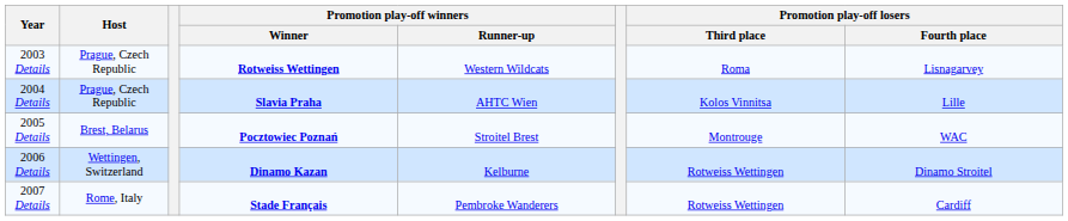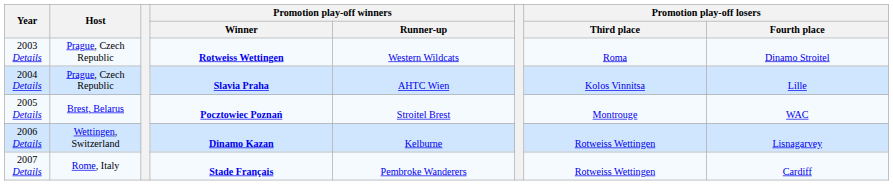2003 Details | Promotion play-off losers / Fourth place: Lisnagarvey -> Dinamo Stroitel
2006 Details | Promotion play-off losers / Fourth place: Dinamo Stroitel -> Lisnagarvey
